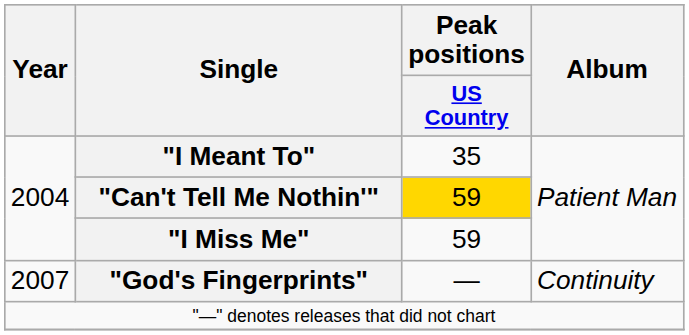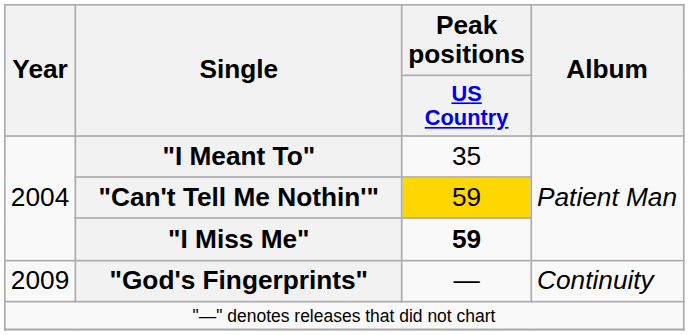"I Miss Me" | Peak positions / US Country: normal -> bold
"God's Fingerprints" | Year: 2007 -> 2009
